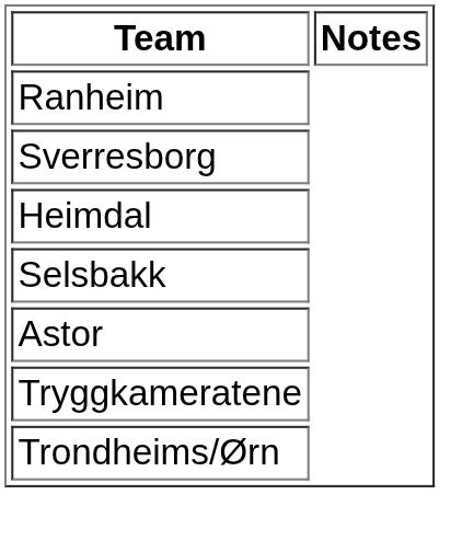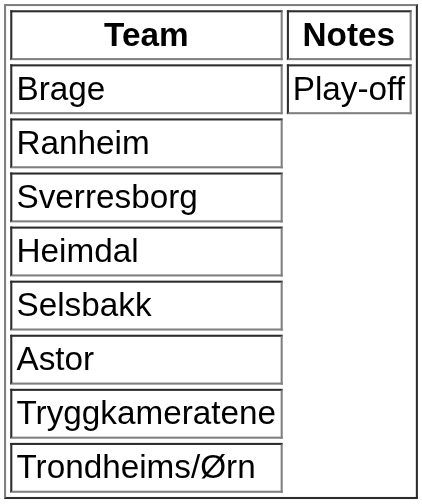+ row: Brage | Play-off
